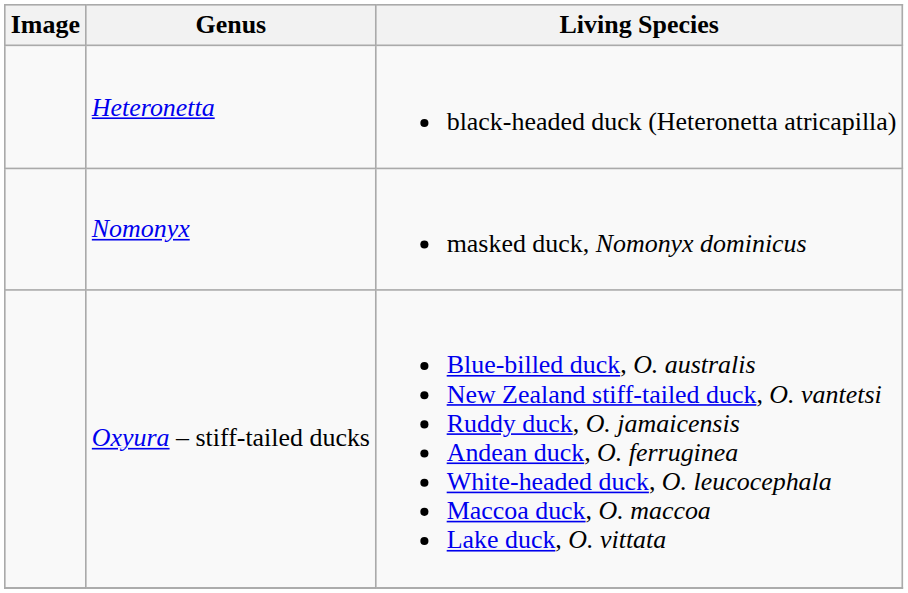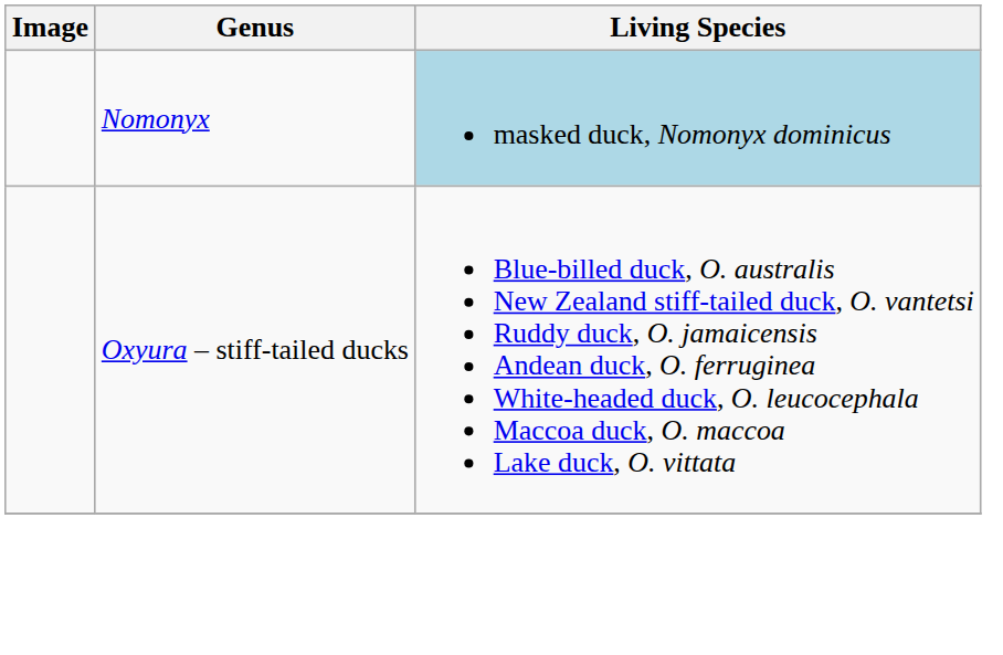- row: Heteronetta | black-headed duck (Heteronetta atricapilla)
Nomonyx | Living Species: no background -> lightblue background
